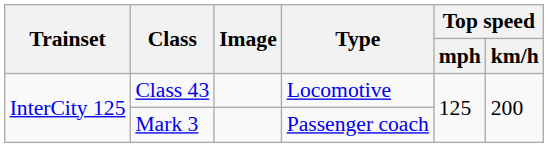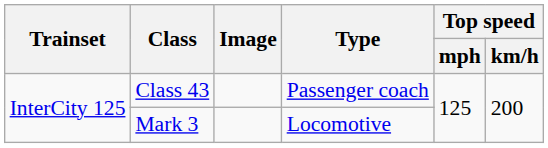Class 43 | Type: Locomotive -> Passenger coach
Mark 3 | Type: Passenger coach -> Locomotive
